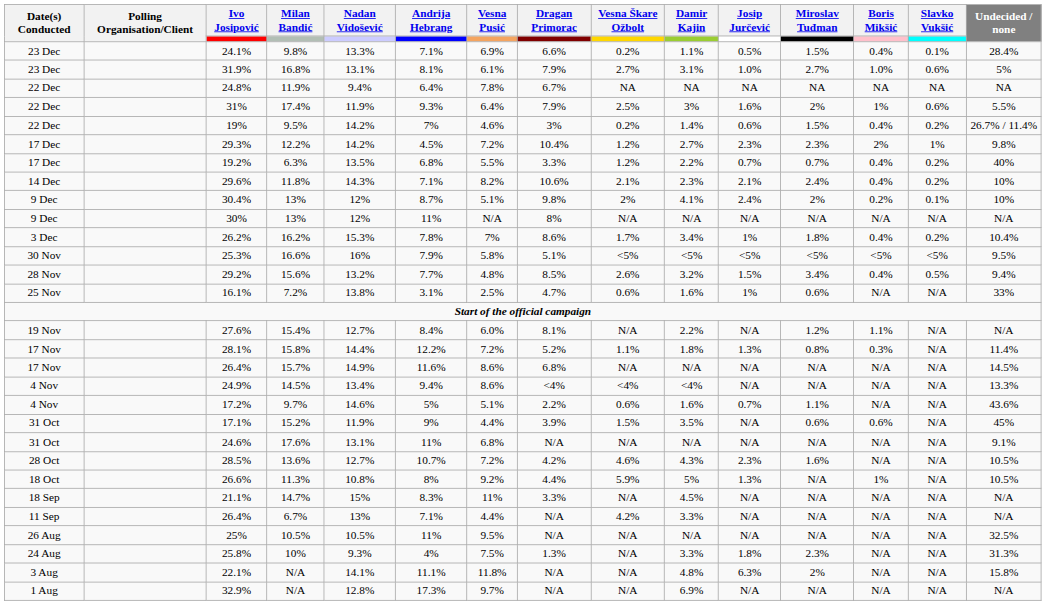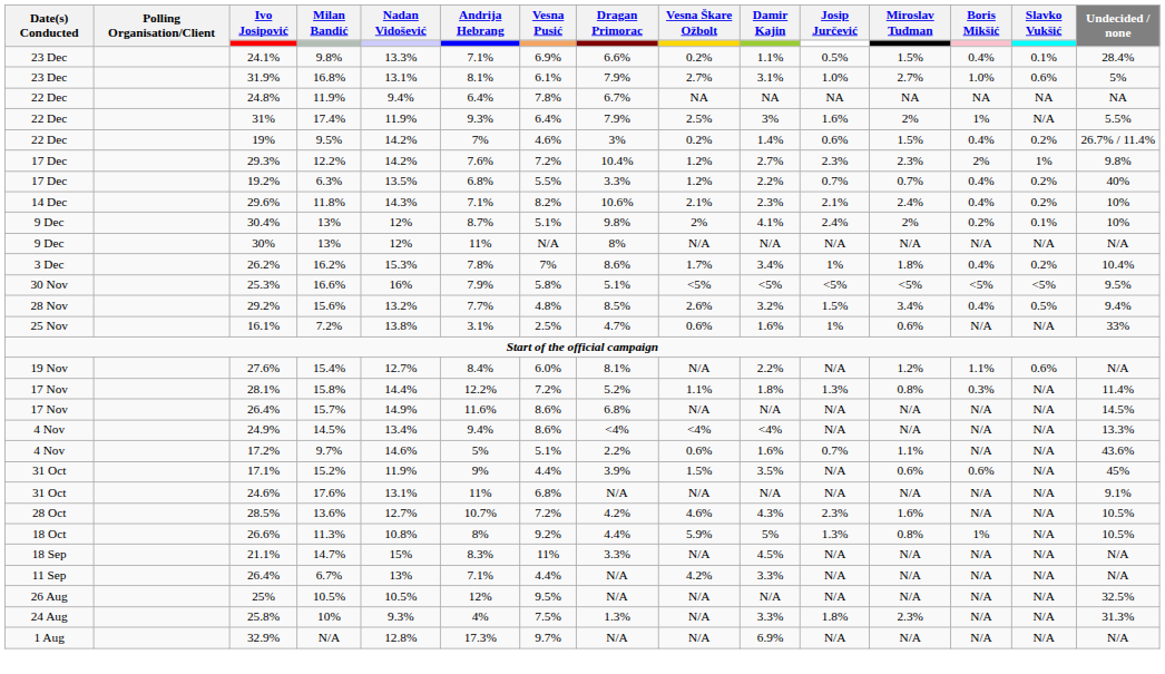31% | Slavko Vukšić: 0.6% -> N/A
29.3% | Andrija Hebrang: 4.5% -> 7.6%
27.6% | Slavko Vukšić: N/A -> 0.6%
26.6% | Miroslav Tuđman: N/A -> 0.8%
25% | Andrija Hebrang: 11% -> 12%
- row: 3 Aug | 22.1% | N/A | 14.1% | 11.1% | 11.8% | N/A | N/A | 4.8% | 6.3% | 2% | N/A | N/A | 15.8%
